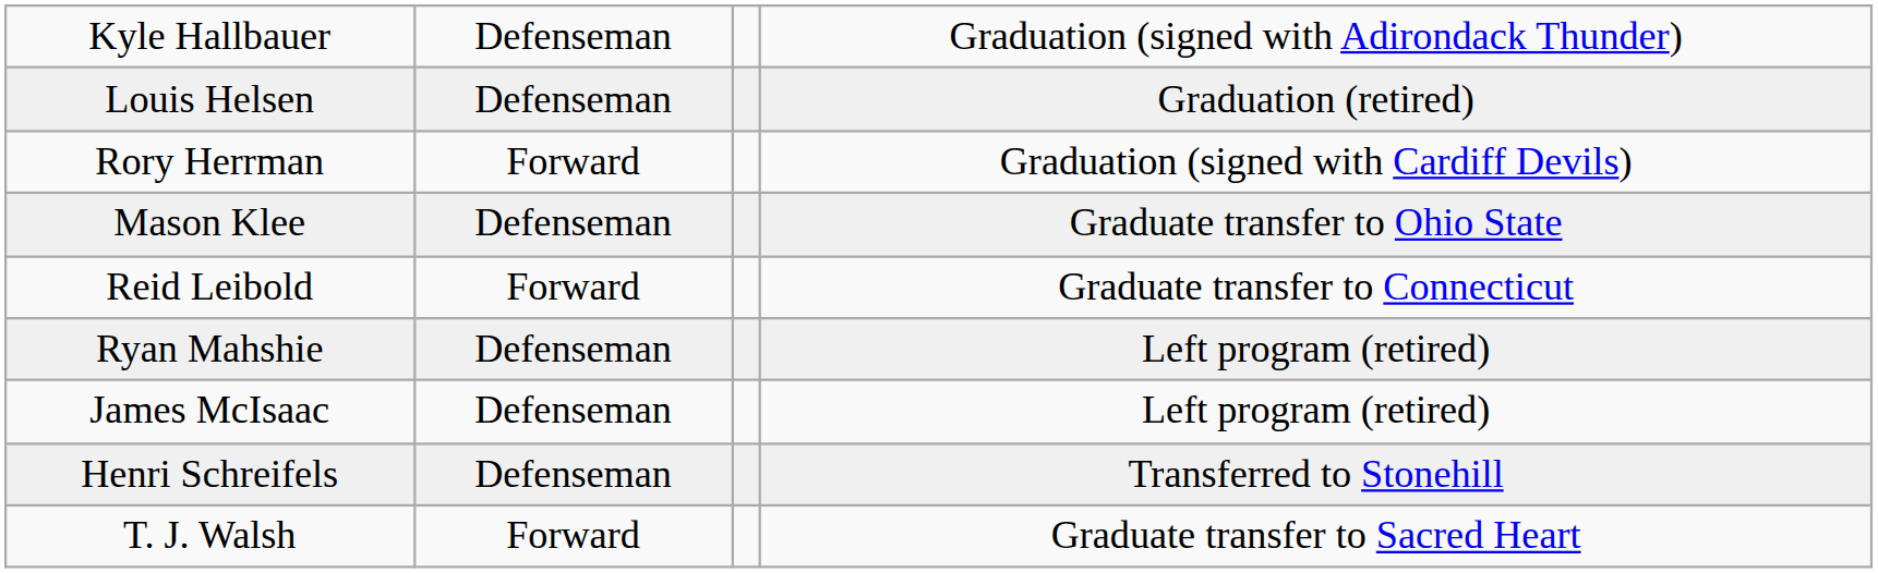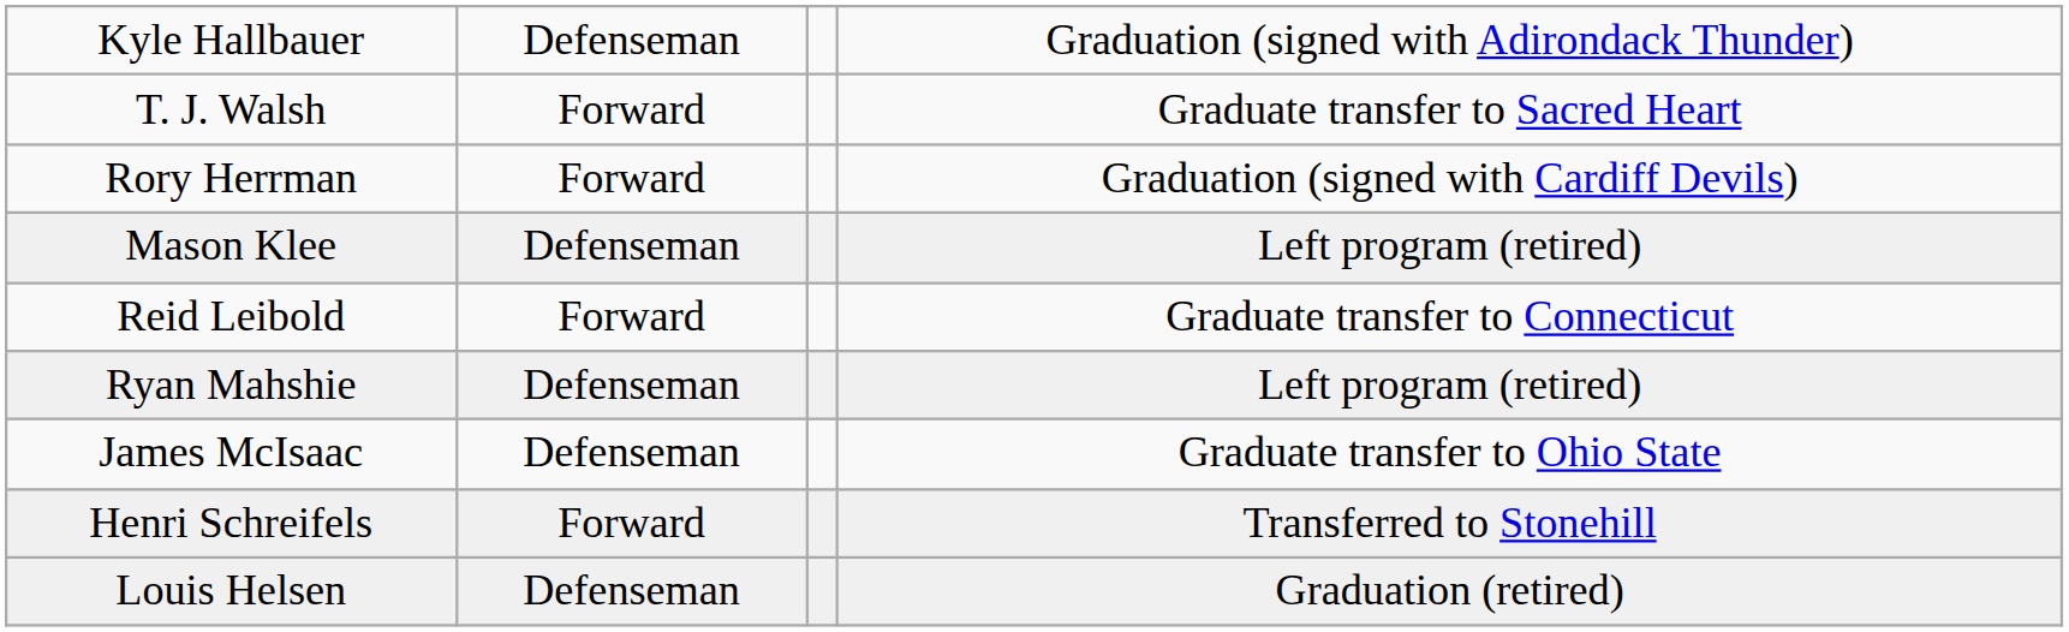rows swapped: Louis Helsen <-> T. J. Walsh
Mason Klee | column 4: Graduate transfer to Ohio State -> Left program (retired)
James McIsaac | column 4: Left program (retired) -> Graduate transfer to Ohio State
Henri Schreifels | column 2: Defenseman -> Forward
